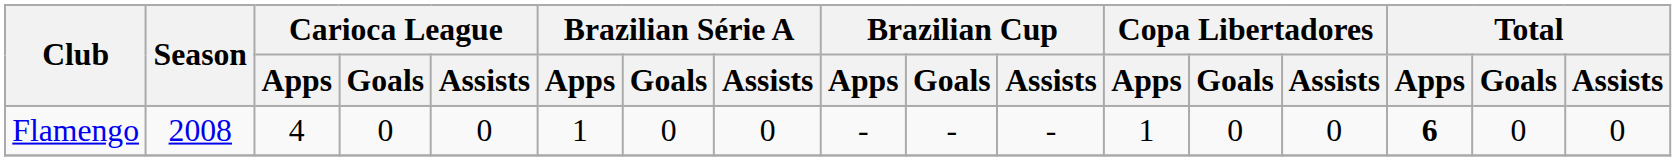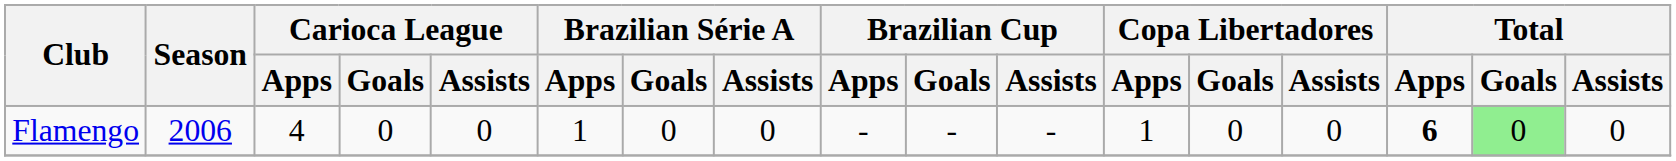Flamengo | Season: 2008 -> 2006
Flamengo | Total / Goals: no background -> lightgreen background
